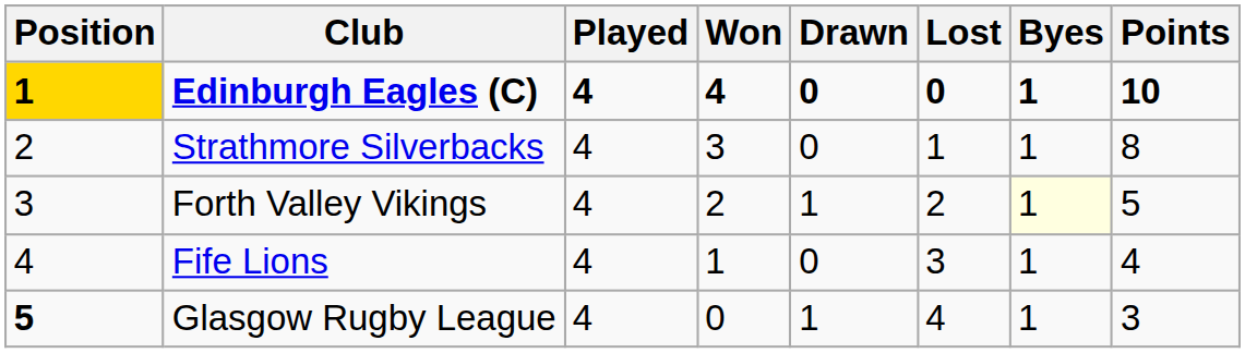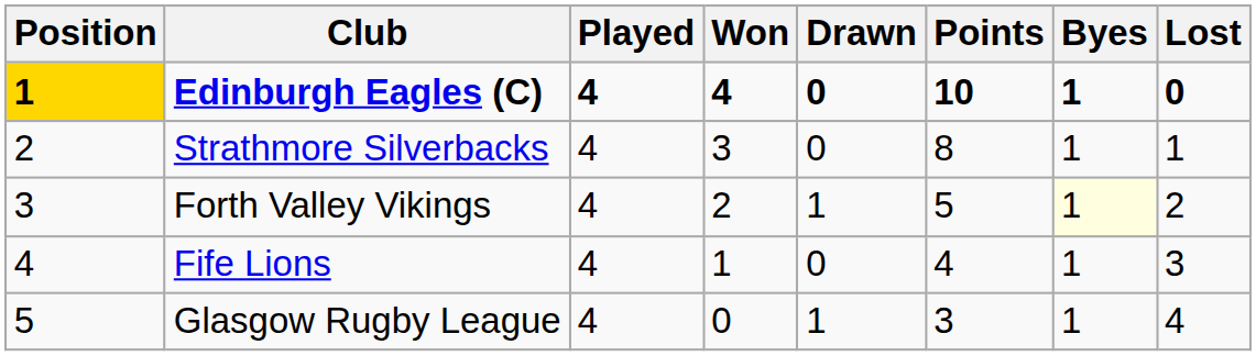columns swapped: Lost <-> Points
Glasgow Rugby League | Position: bold -> normal
